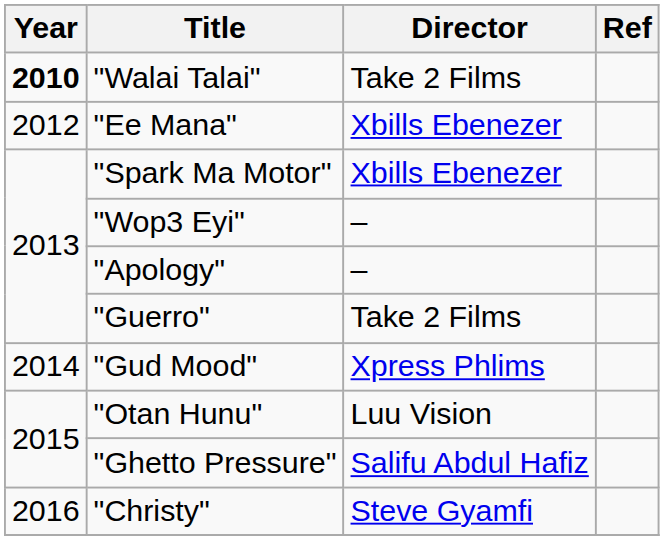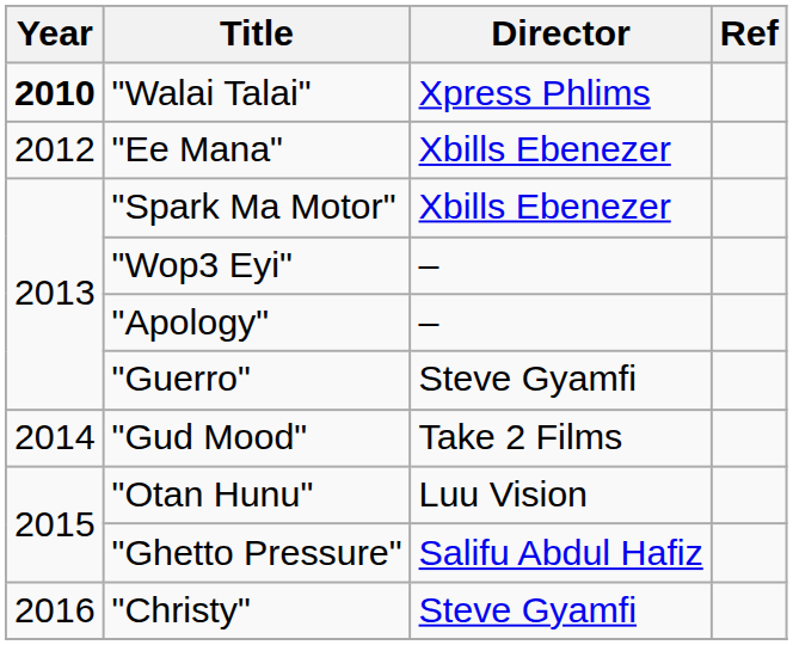"Walai Talai" | Director: Take 2 Films -> Xpress Phlims
"Guerro" | Director: Take 2 Films -> Steve Gyamfi
"Gud Mood" | Director: Xpress Phlims -> Take 2 Films
